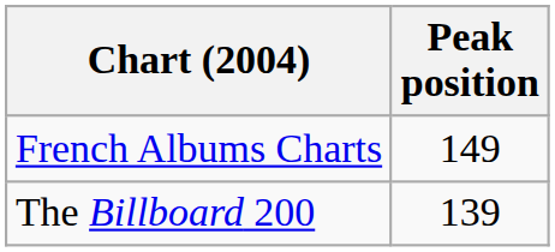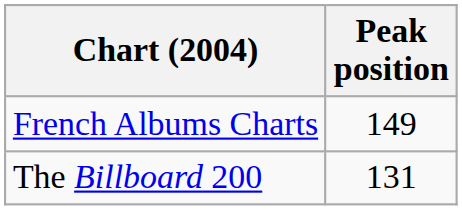The Billboard 200 | Peak position: 139 -> 131
